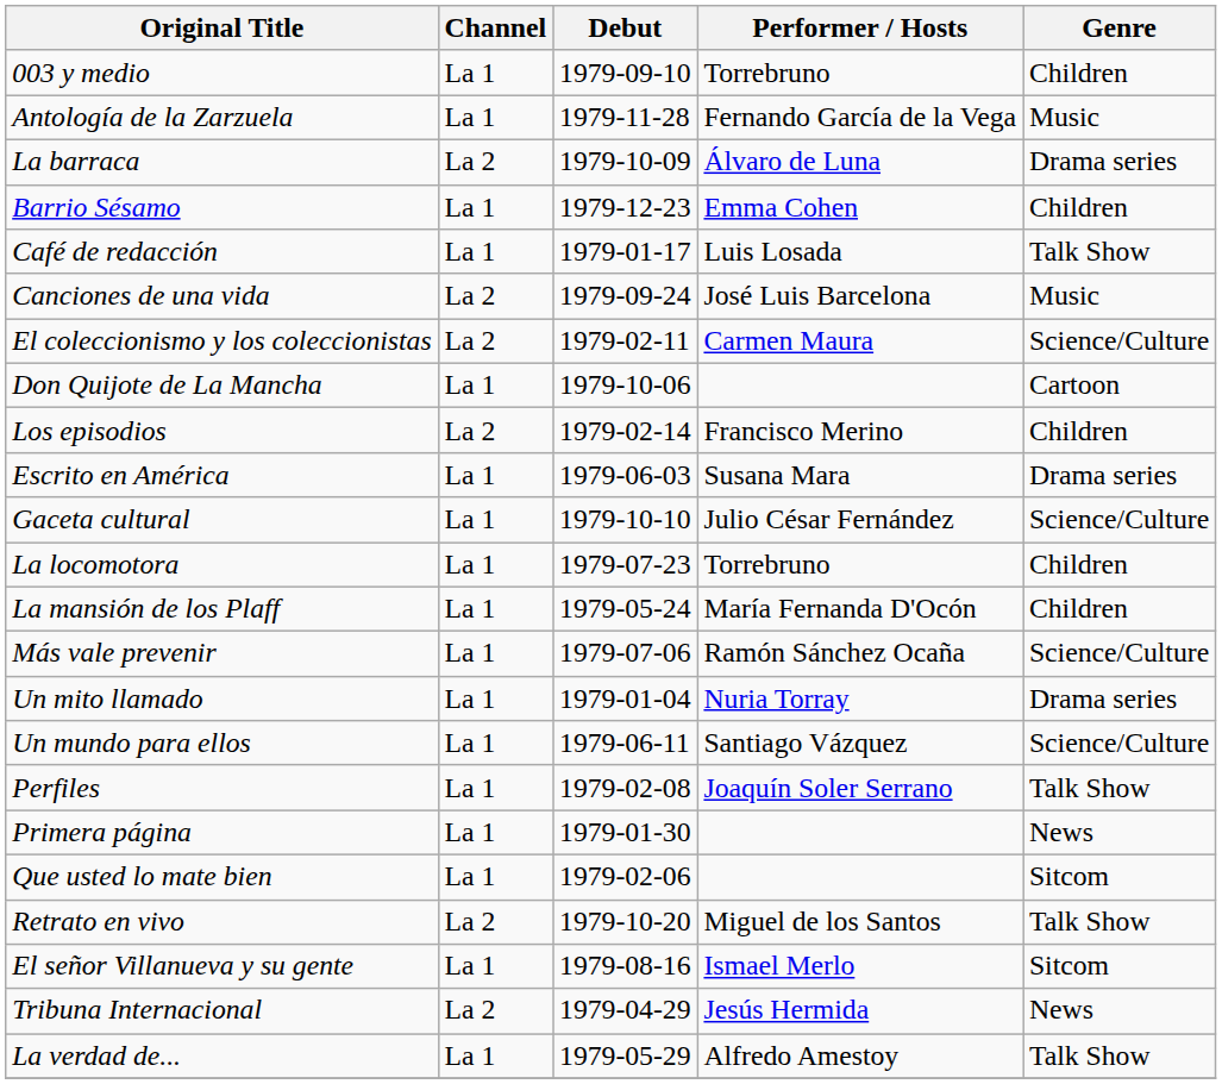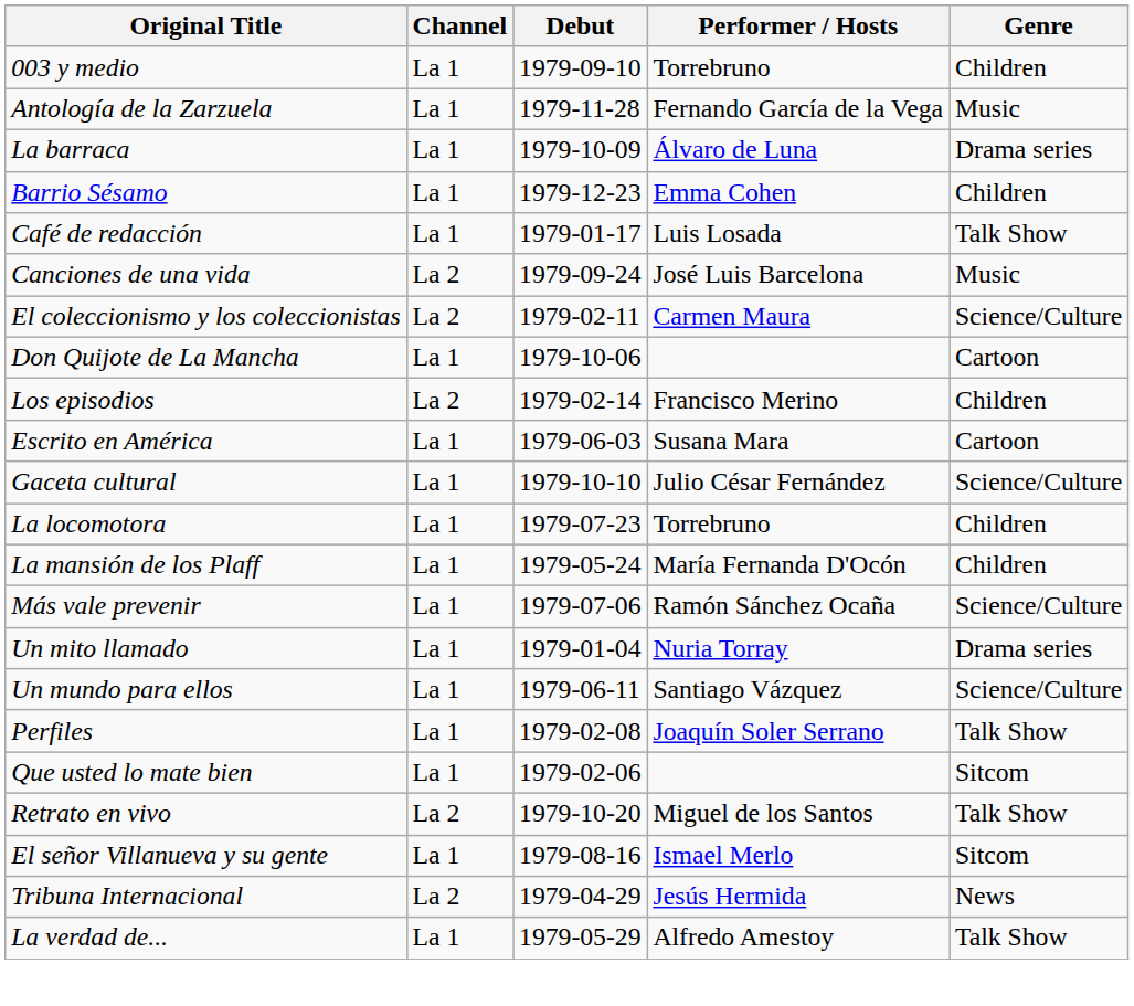La barraca | Channel: La 2 -> La 1
Escrito en América | Genre: Drama series -> Cartoon
- row: Primera página | La 1 | 1979-01-30 | News
